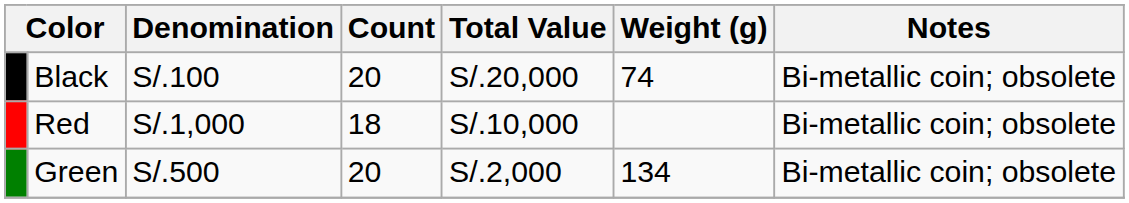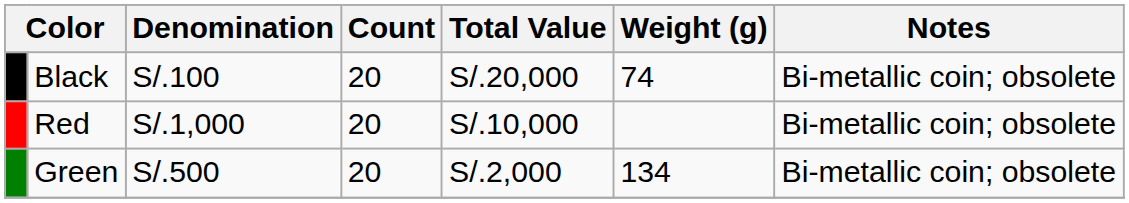Red | Count: 18 -> 20
